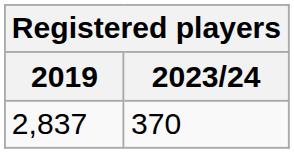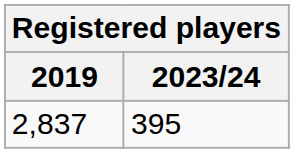2,837 | 2023/24: 370 -> 395
